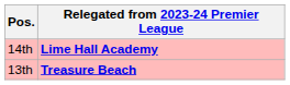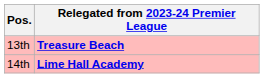rows swapped: 13th <-> 14th
